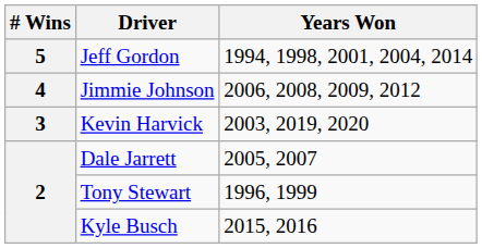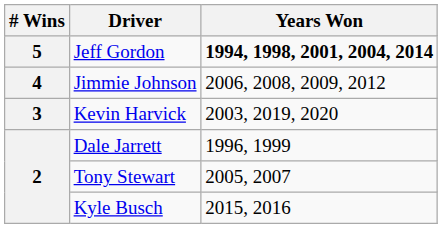Jeff Gordon | Years Won: normal -> bold
Dale Jarrett | Years Won: 2005, 2007 -> 1996, 1999
Tony Stewart | Years Won: 1996, 1999 -> 2005, 2007
